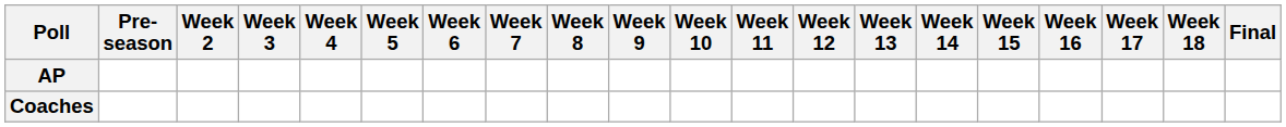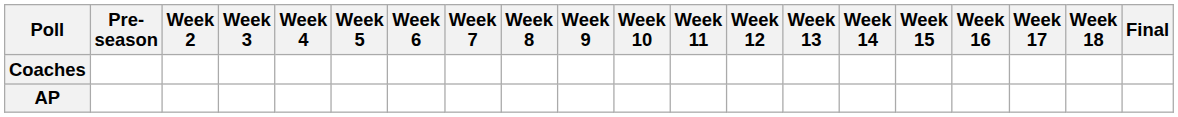rows swapped: AP <-> Coaches
